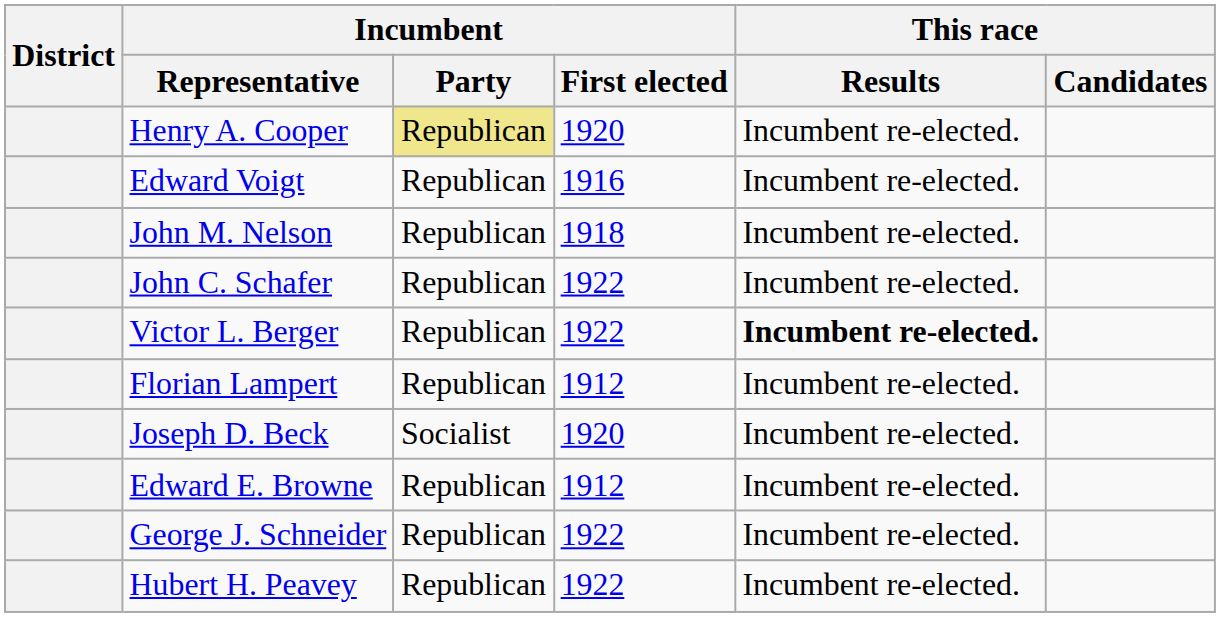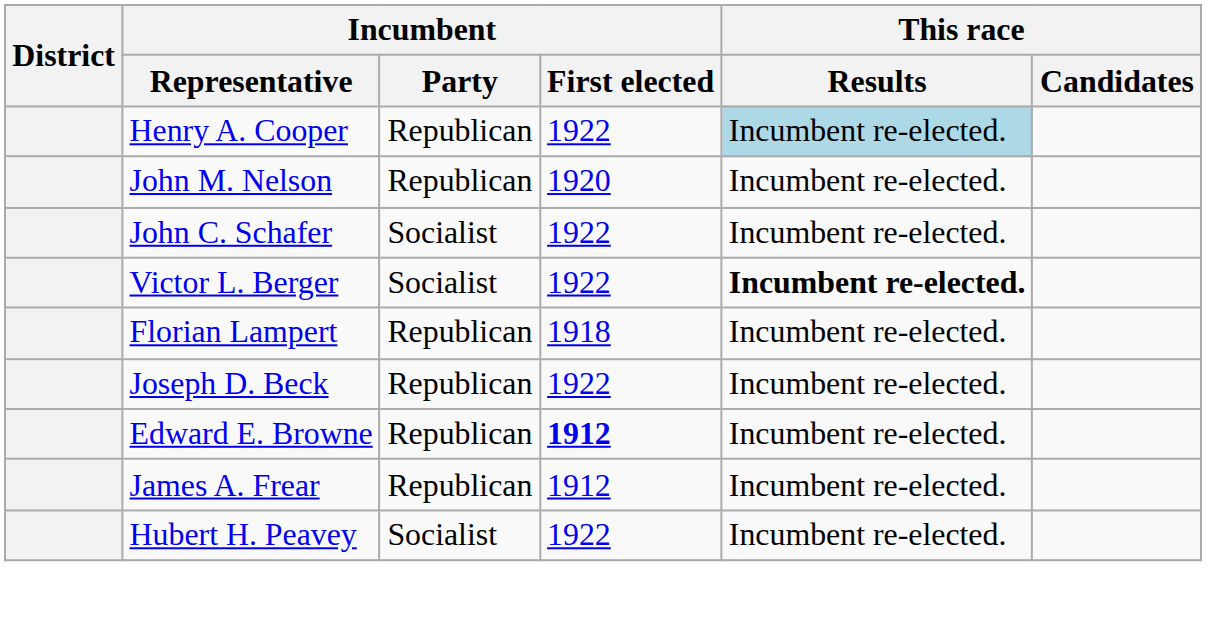Henry A. Cooper | Incumbent / Party: khaki background -> no background
Henry A. Cooper | Incumbent / First elected: 1920 -> 1922
Henry A. Cooper | This race / Results: no background -> lightblue background
- row: Edward Voigt | Republican | 1916 | Incumbent re-elected.
John M. Nelson | Incumbent / First elected: 1918 -> 1920
John C. Schafer | Incumbent / Party: Republican -> Socialist
Victor L. Berger | Incumbent / Party: Republican -> Socialist
Florian Lampert | Incumbent / First elected: 1912 -> 1918
Joseph D. Beck | Incumbent / Party: Socialist -> Republican
Joseph D. Beck | Incumbent / First elected: 1920 -> 1922
Edward E. Browne | Incumbent / First elected: normal -> bold
- row: George J. Schneider | Republican | 1922 | Incumbent re-elected.
+ row: James A. Frear | Republican | 1912 | Incumbent re-elected.
Hubert H. Peavey | Incumbent / Party: Republican -> Socialist
